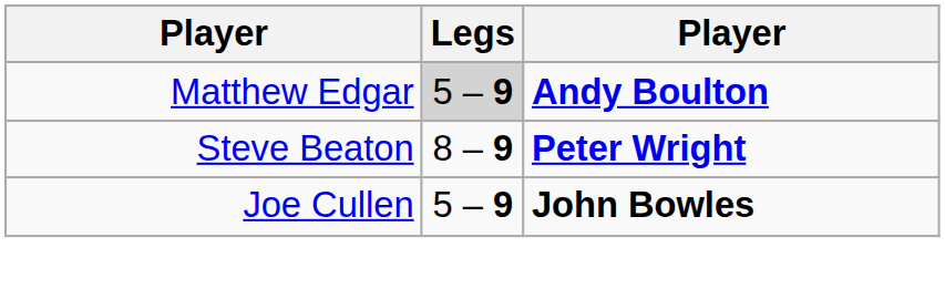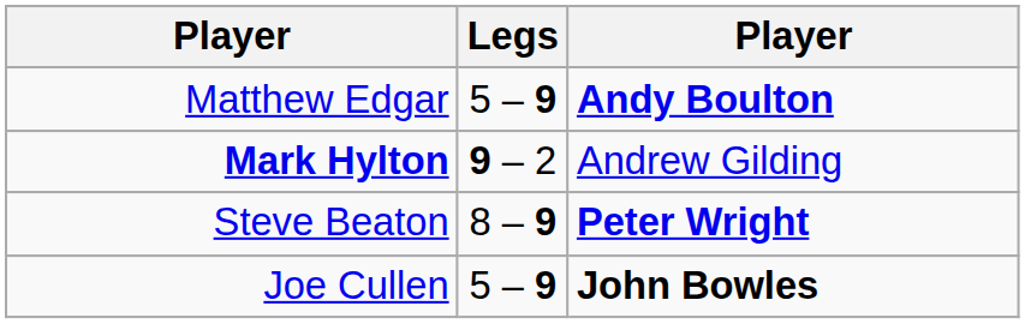Matthew Edgar | Legs: lightgrey background -> no background
+ row: Mark Hylton | 9 – 2 | Andrew Gilding
